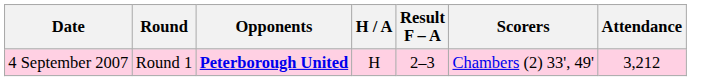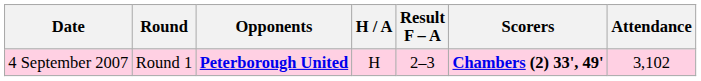4 September 2007 | Scorers: normal -> bold
4 September 2007 | Attendance: 3,212 -> 3,102
